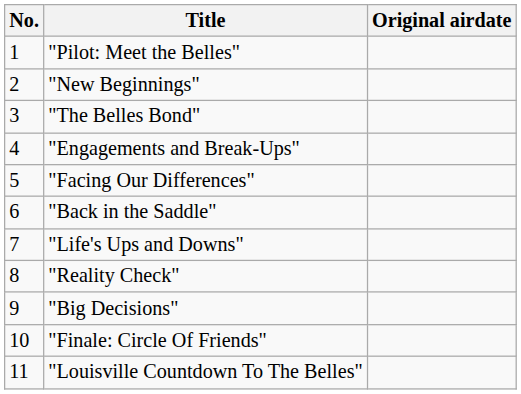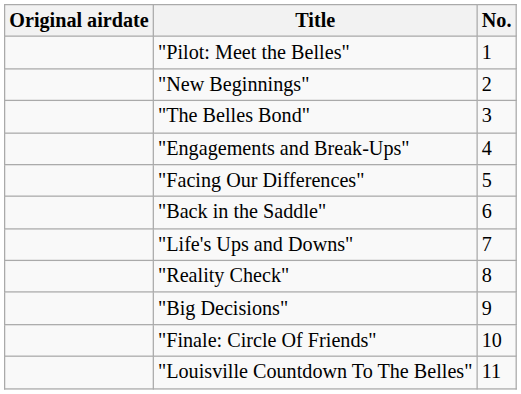columns swapped: No. <-> Original airdate
